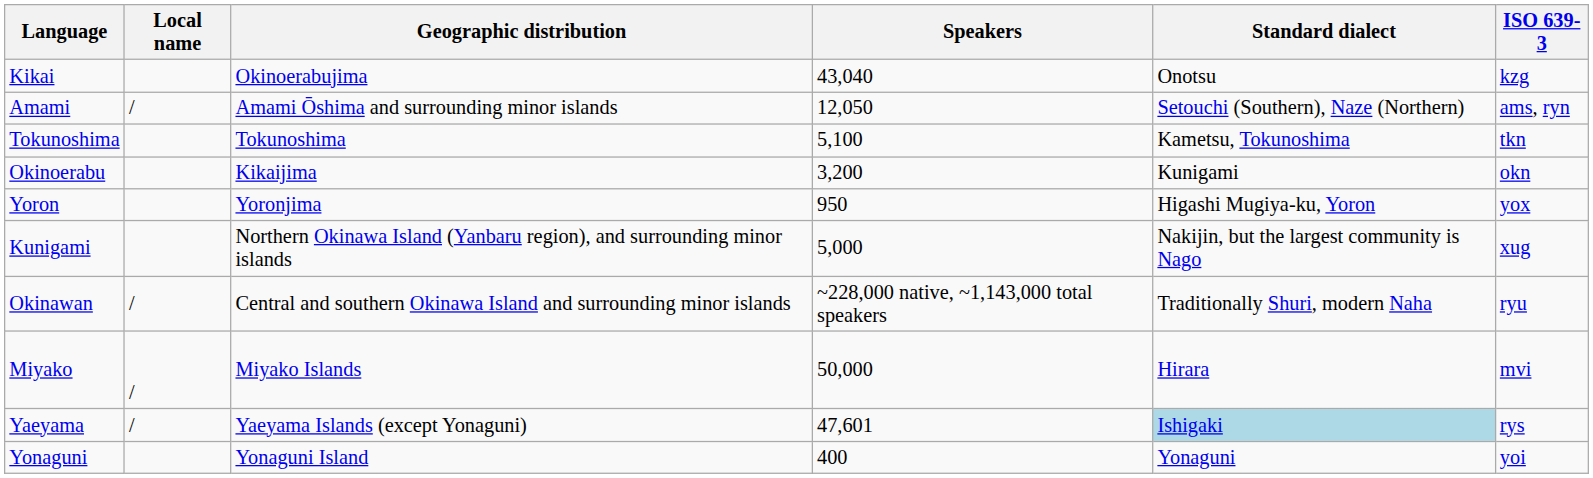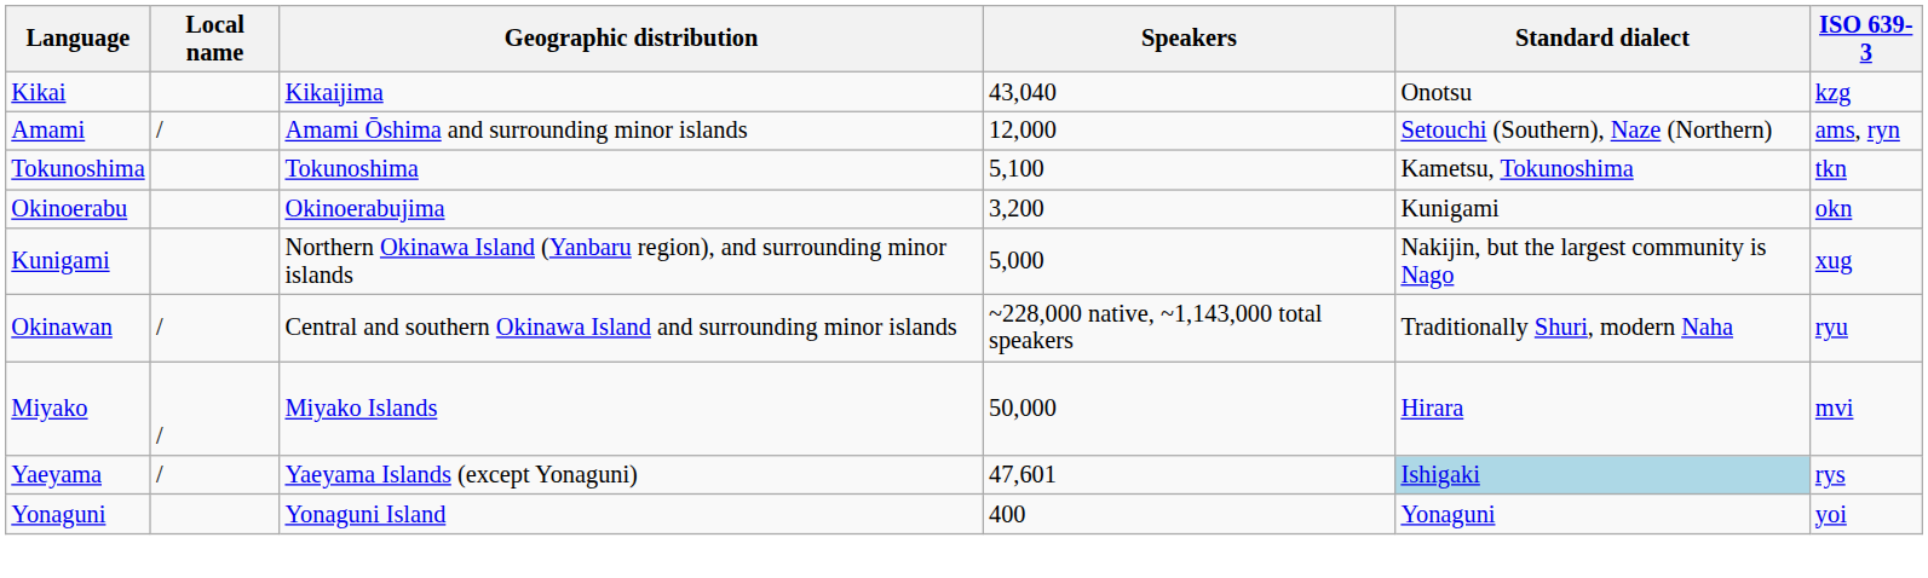Kikai | Geographic distribution: Okinoerabujima -> Kikaijima
Amami | Speakers: 12,050 -> 12,000
Okinoerabu | Geographic distribution: Kikaijima -> Okinoerabujima
- row: Yoron | Yoronjima | 950 | Higashi Mugiya-ku, Yoron | yox
